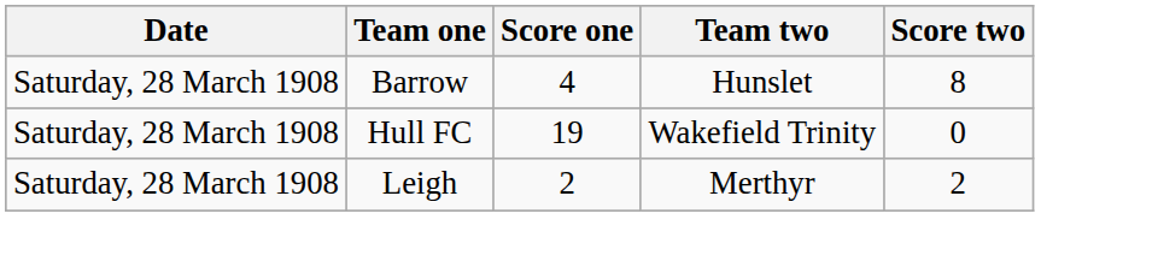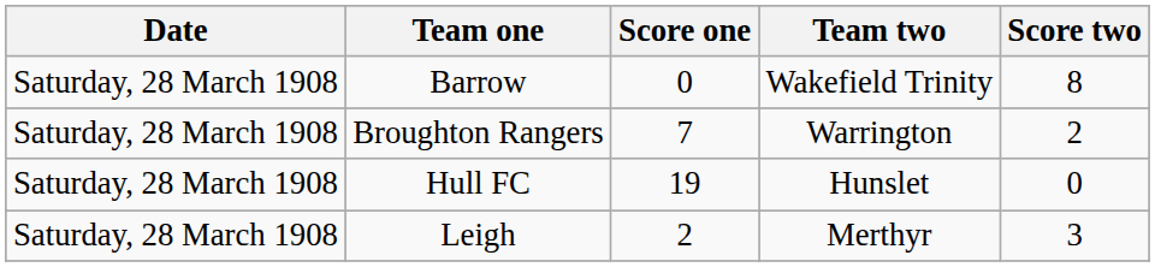Barrow | Score one: 4 -> 0
Barrow | Team two: Hunslet -> Wakefield Trinity
+ row: Saturday, 28 March 1908 | Broughton Rangers | 7 | Warrington | 2
Hull FC | Team two: Wakefield Trinity -> Hunslet
Leigh | Score two: 2 -> 3
